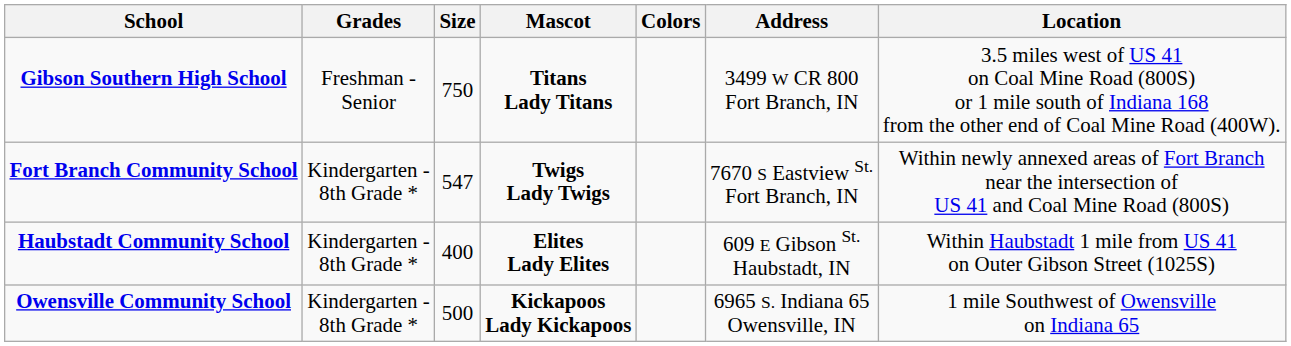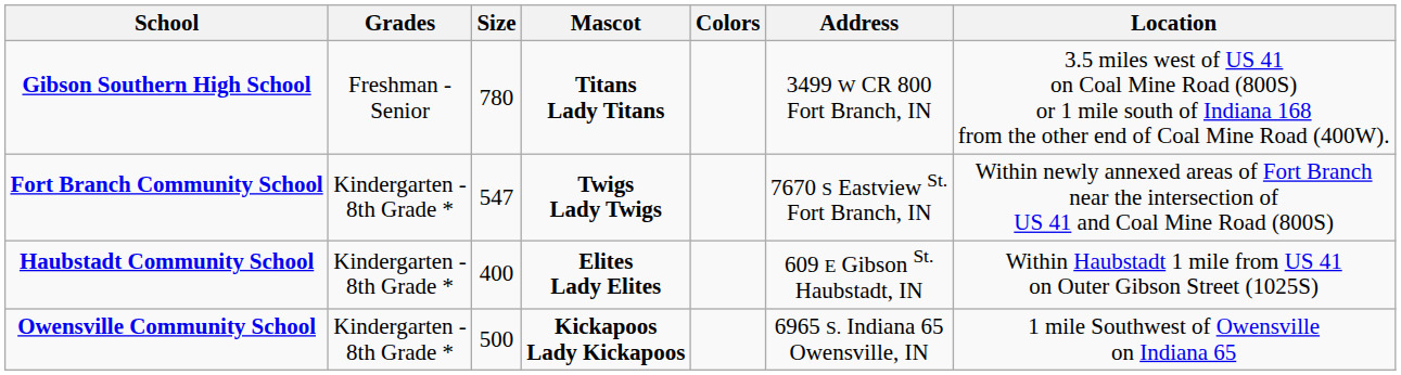Gibson Southern High School | Size: 750 -> 780
